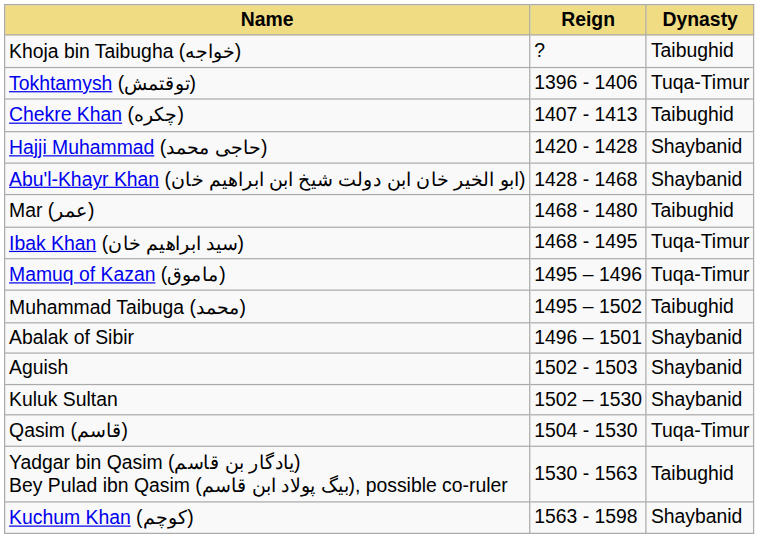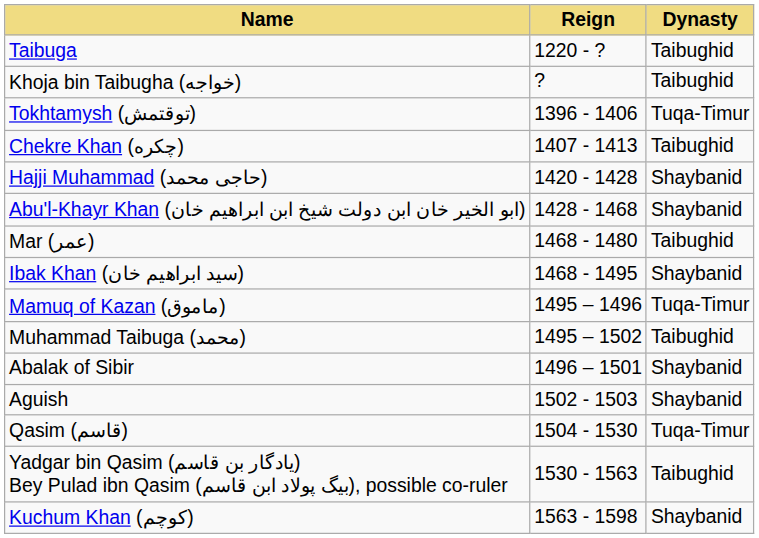+ row: Taibuga | 1220 - ? | Taibughid
Ibak Khan (سید ابراهیم خان) | Dynasty: Tuqa-Timur -> Shaybanid
- row: Kuluk Sultan | 1502 – 1530 | Shaybanid
